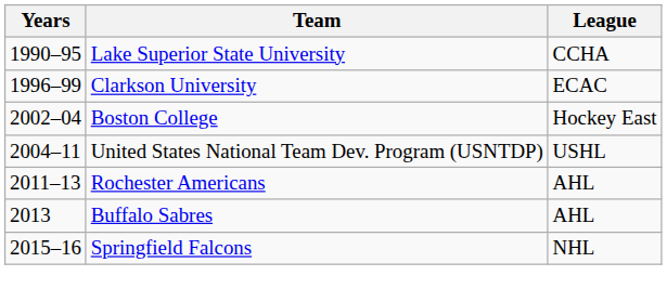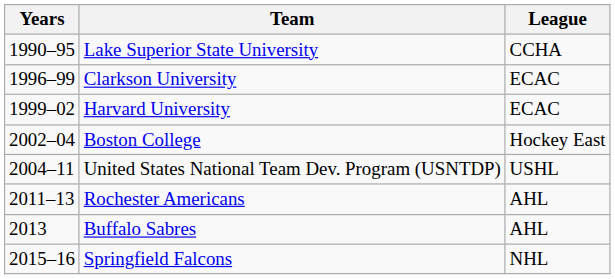+ row: 1999–02 | Harvard University | ECAC
